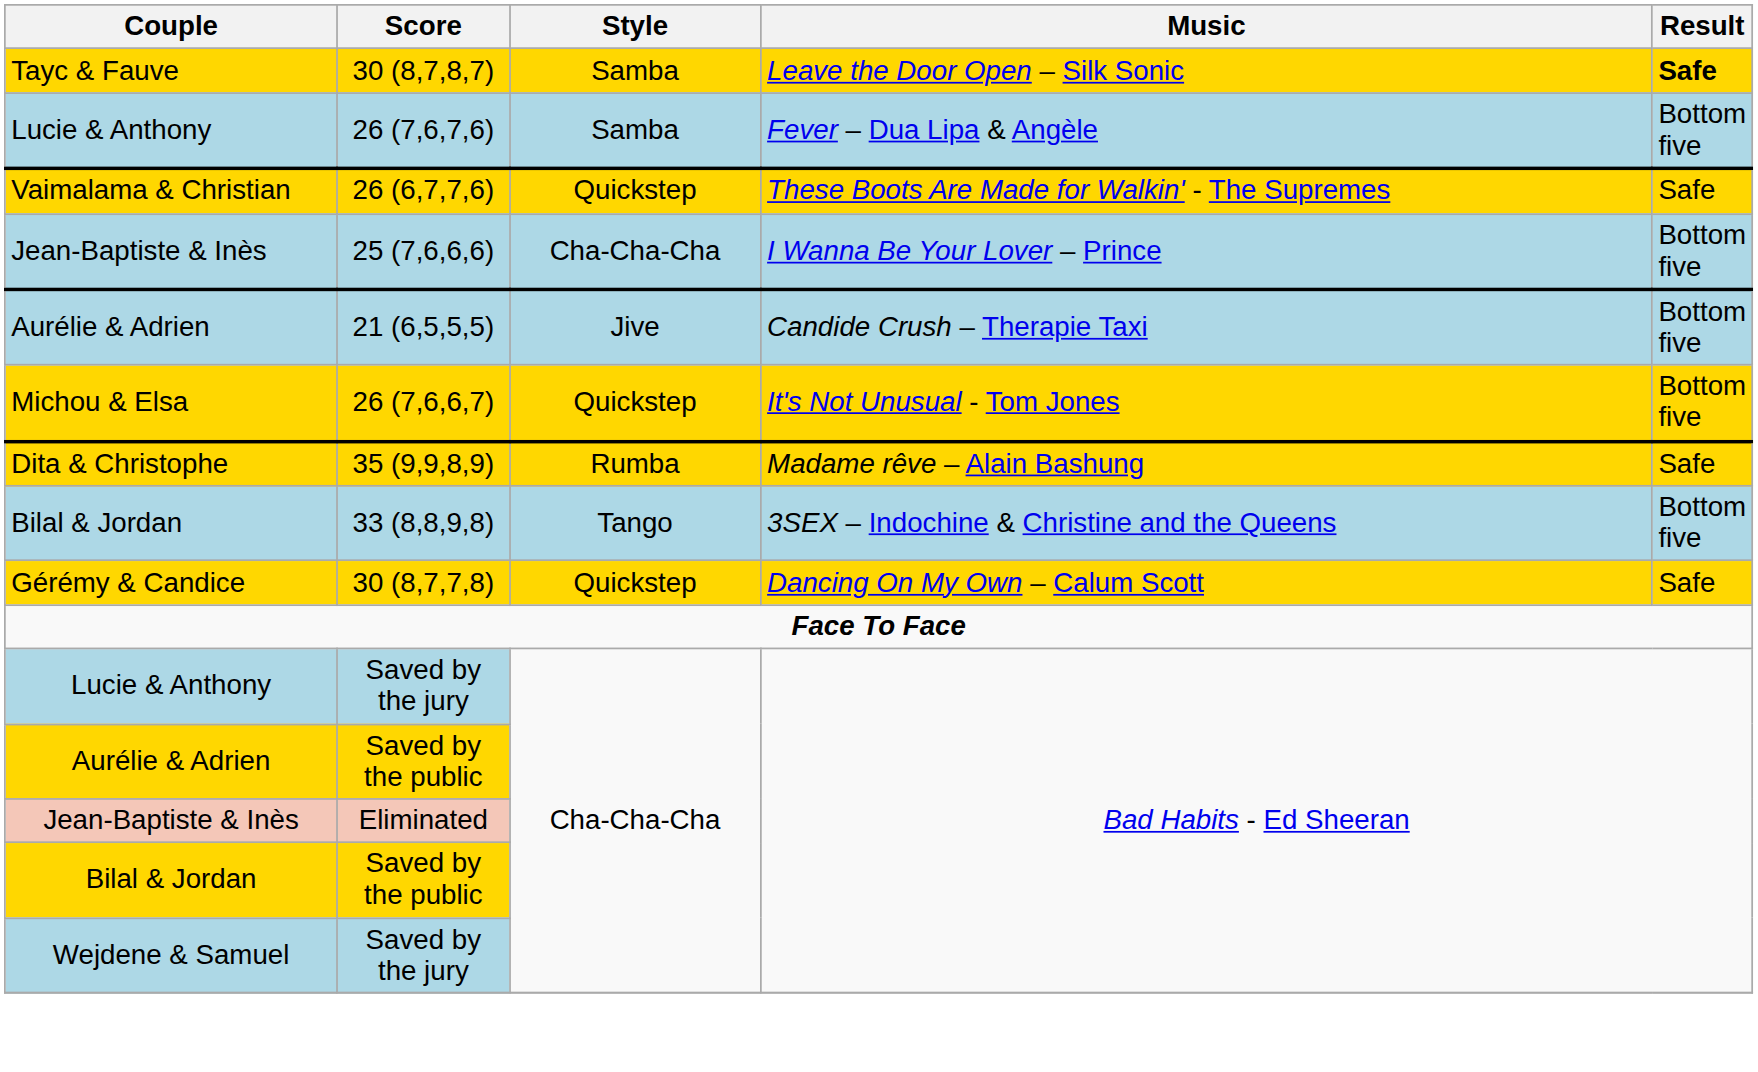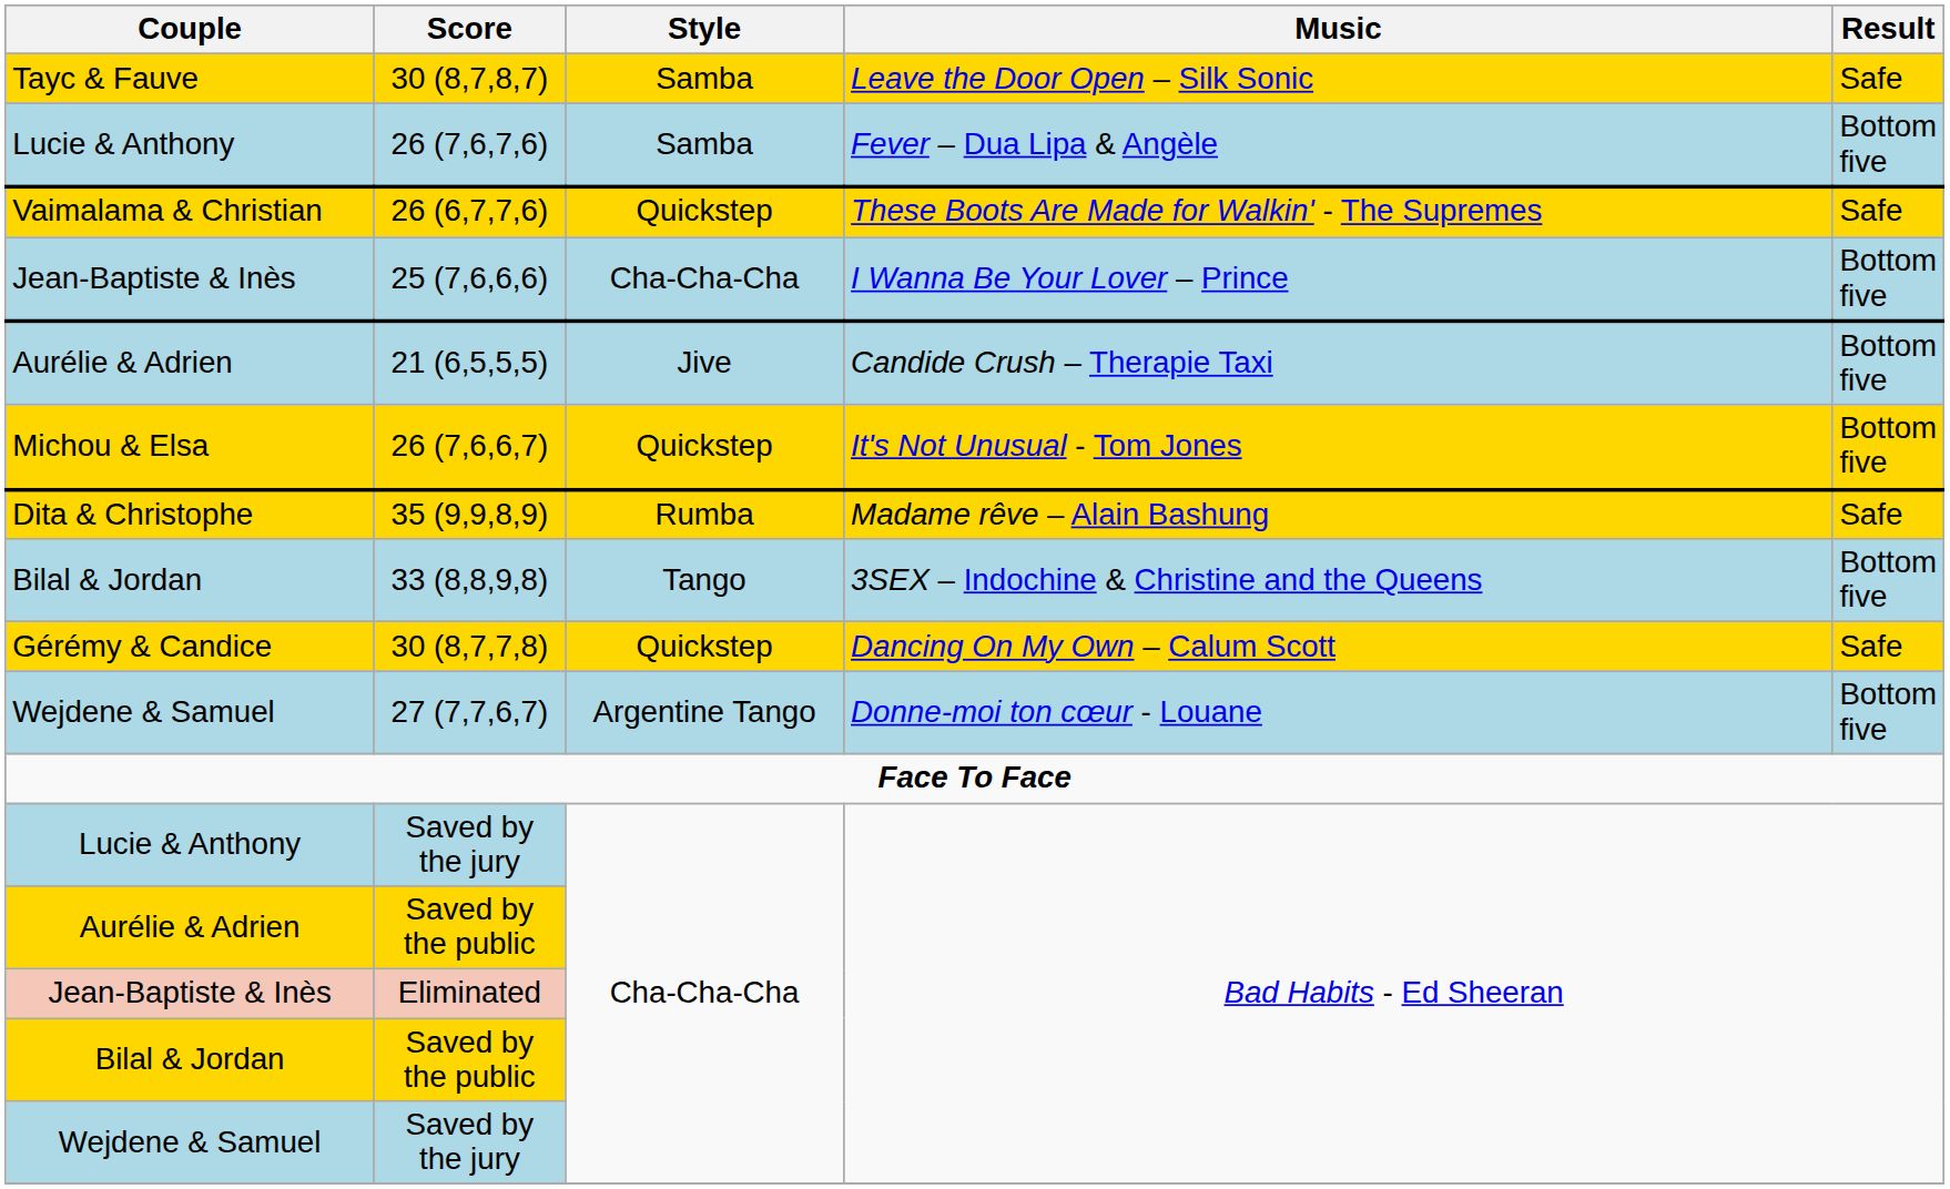30 (8,7,8,7) | Result: bold -> normal
+ row: Wejdene & Samuel | 27 (7,7,6,7) | Argentine Tango | Donne-moi ton cœur - Louane | Bottom five
